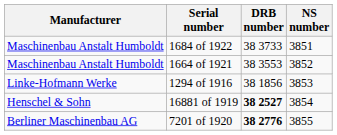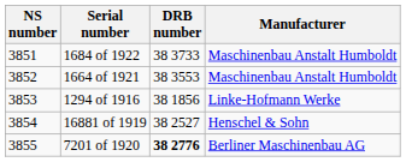columns swapped: Manufacturer <-> NS number
16881 of 1919 | DRB number: bold -> normal
